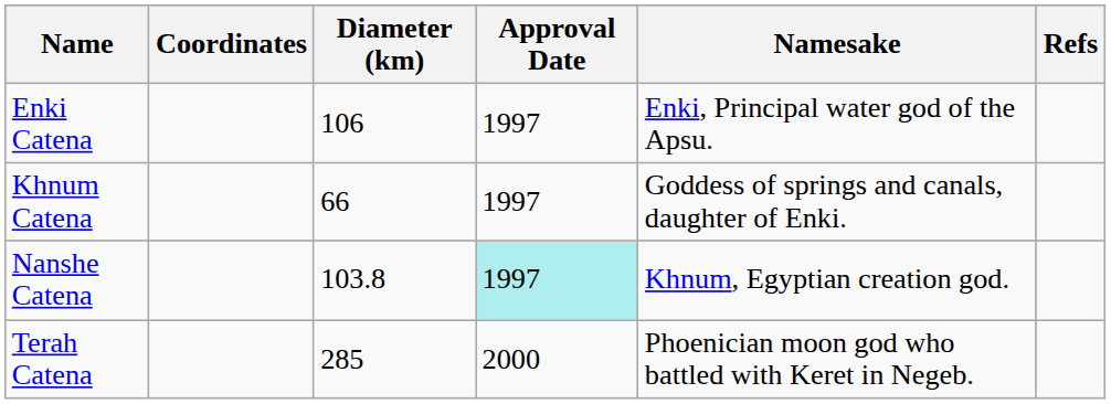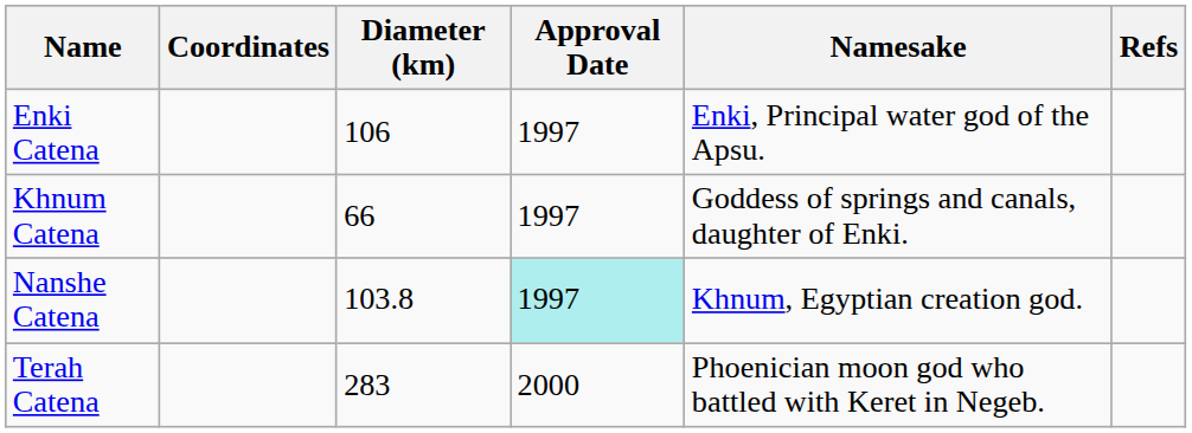Terah Catena | Diameter (km): 285 -> 283
